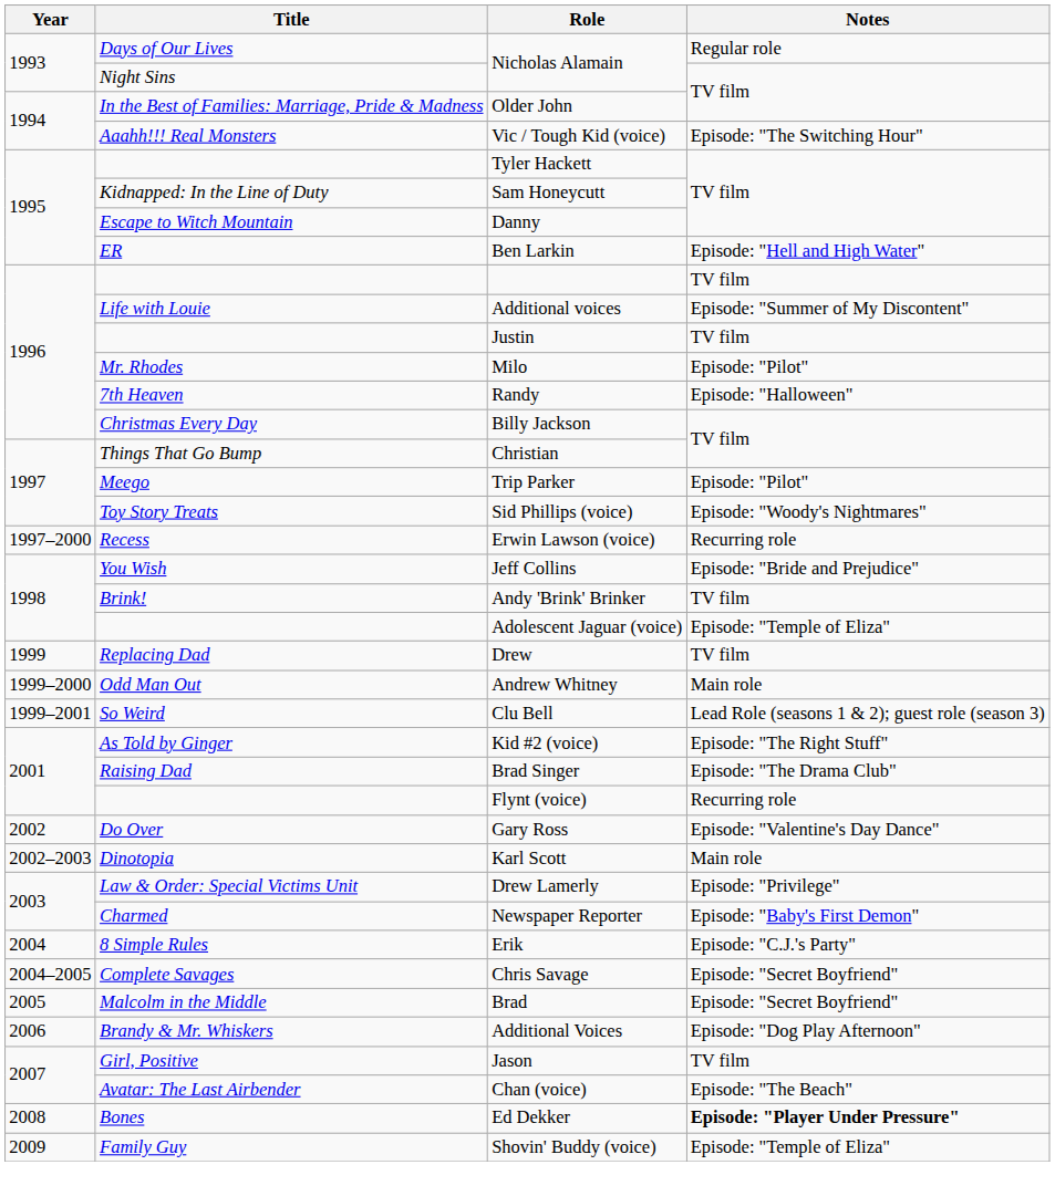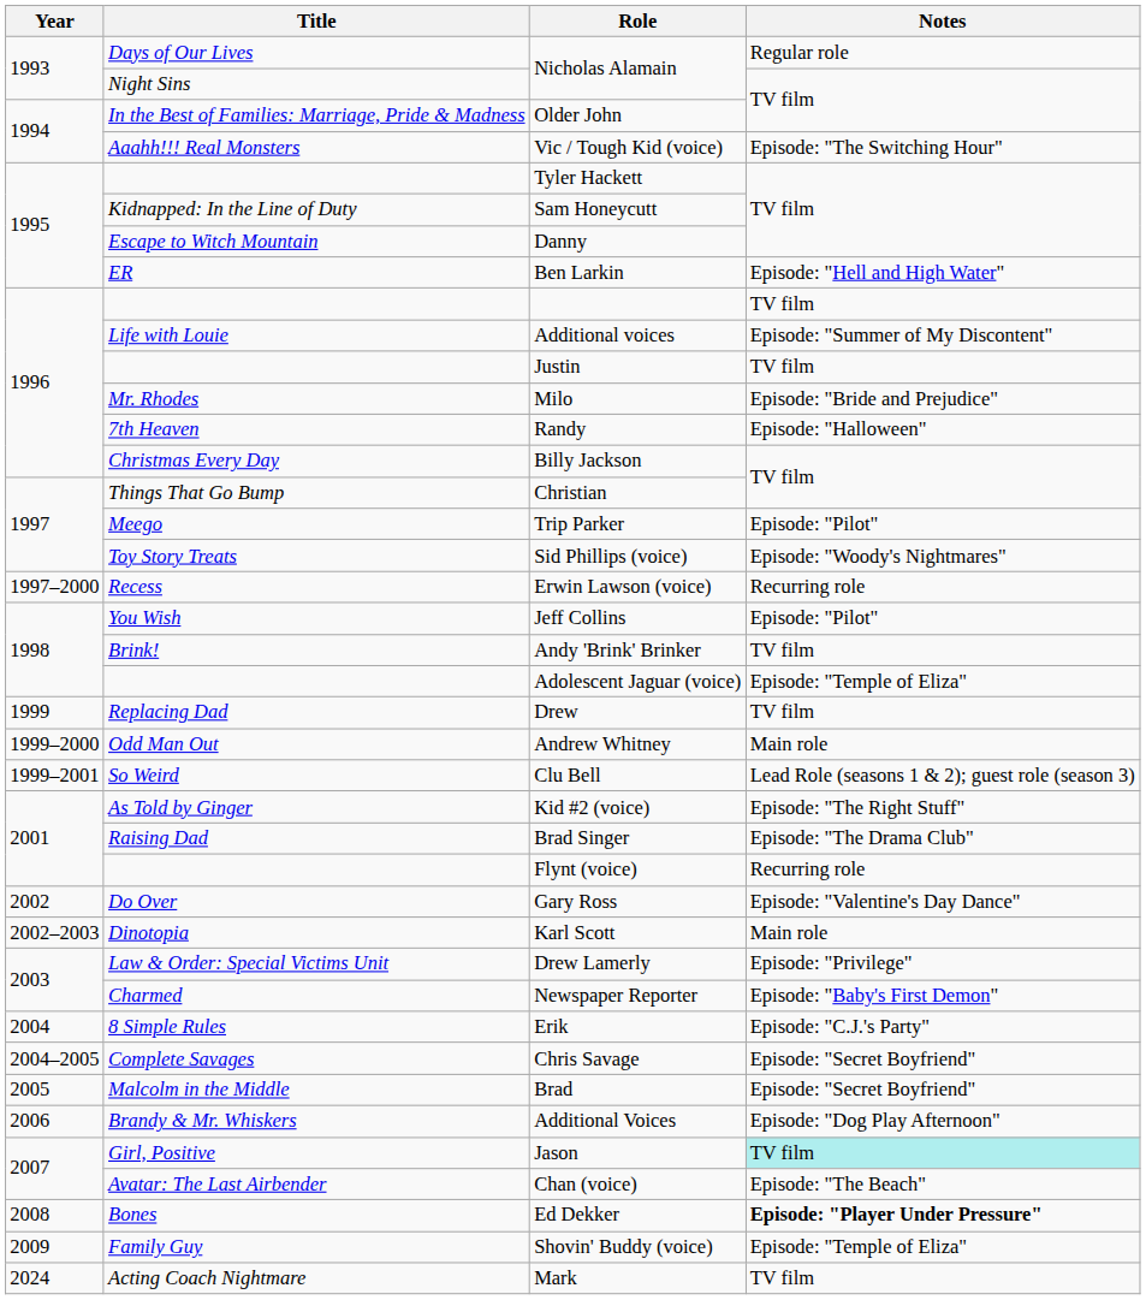Milo | Notes: Episode: "Pilot" -> Episode: "Bride and Prejudice"
Jeff Collins | Notes: Episode: "Bride and Prejudice" -> Episode: "Pilot"
Jason | Notes: no background -> paleturquoise background
+ row: 2024 | Acting Coach Nightmare | Mark | TV film
